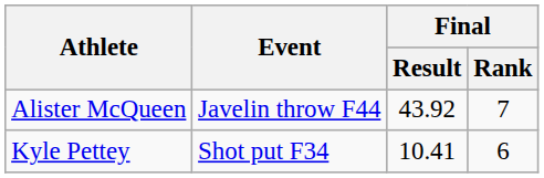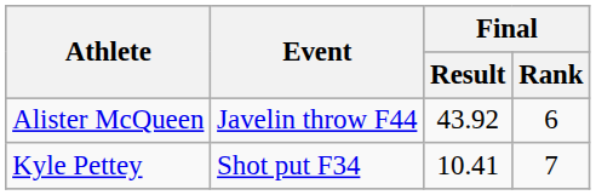Alister McQueen | Final / Rank: 7 -> 6
Kyle Pettey | Final / Rank: 6 -> 7
